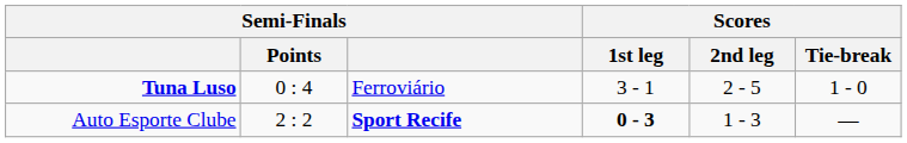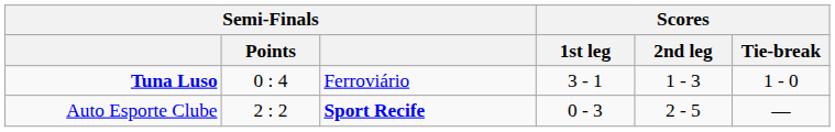Tuna Luso | Scores / 2nd leg: 2 - 5 -> 1 - 3
Auto Esporte Clube | Scores / 1st leg: bold -> normal
Auto Esporte Clube | Scores / 2nd leg: 1 - 3 -> 2 - 5
